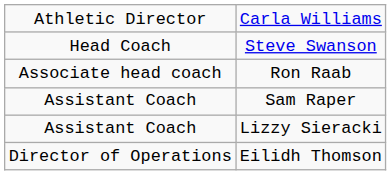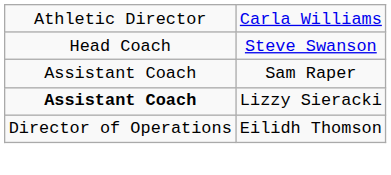- row: Associate head coach | Ron Raab
Lizzy Sieracki | column 1: normal -> bold
